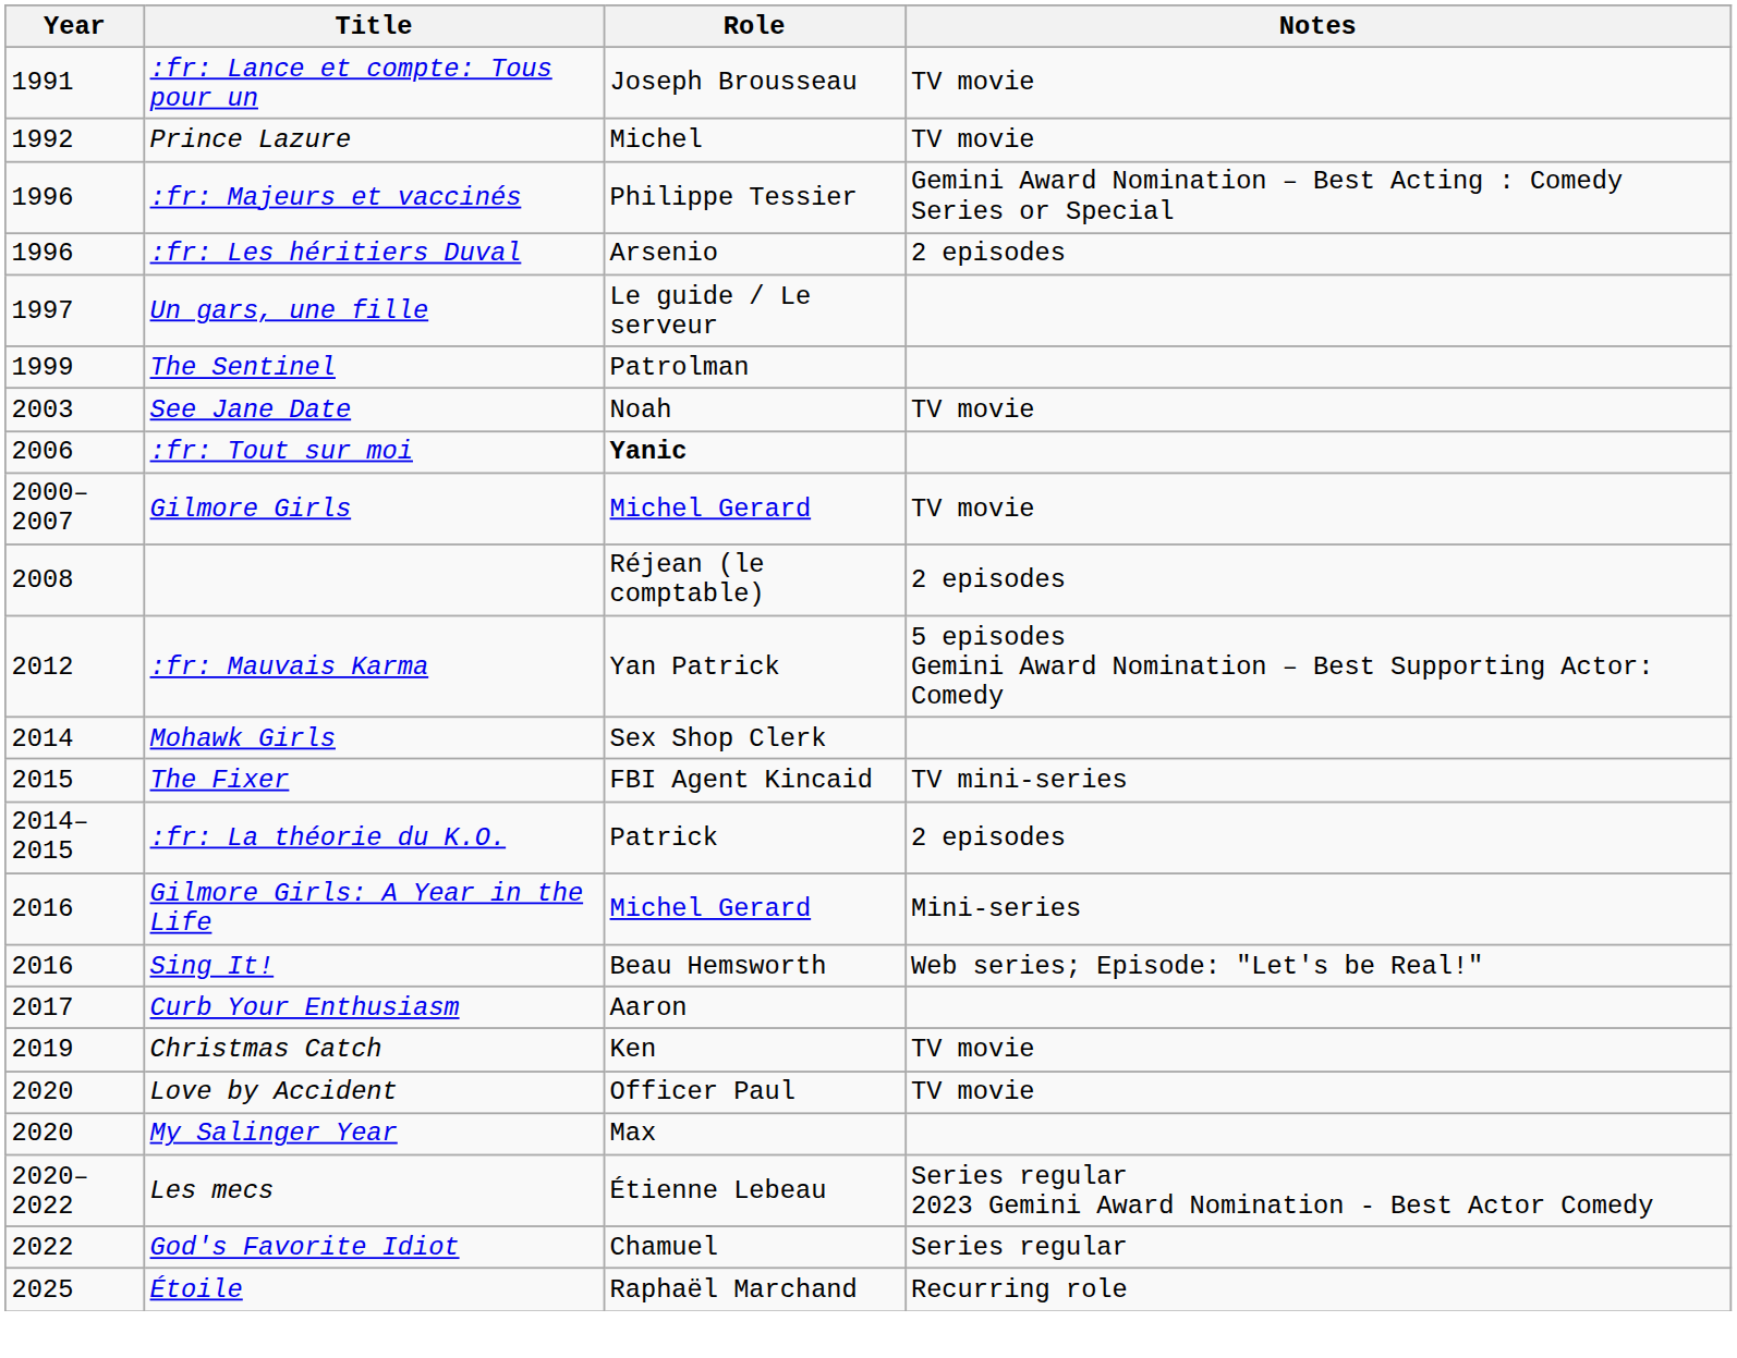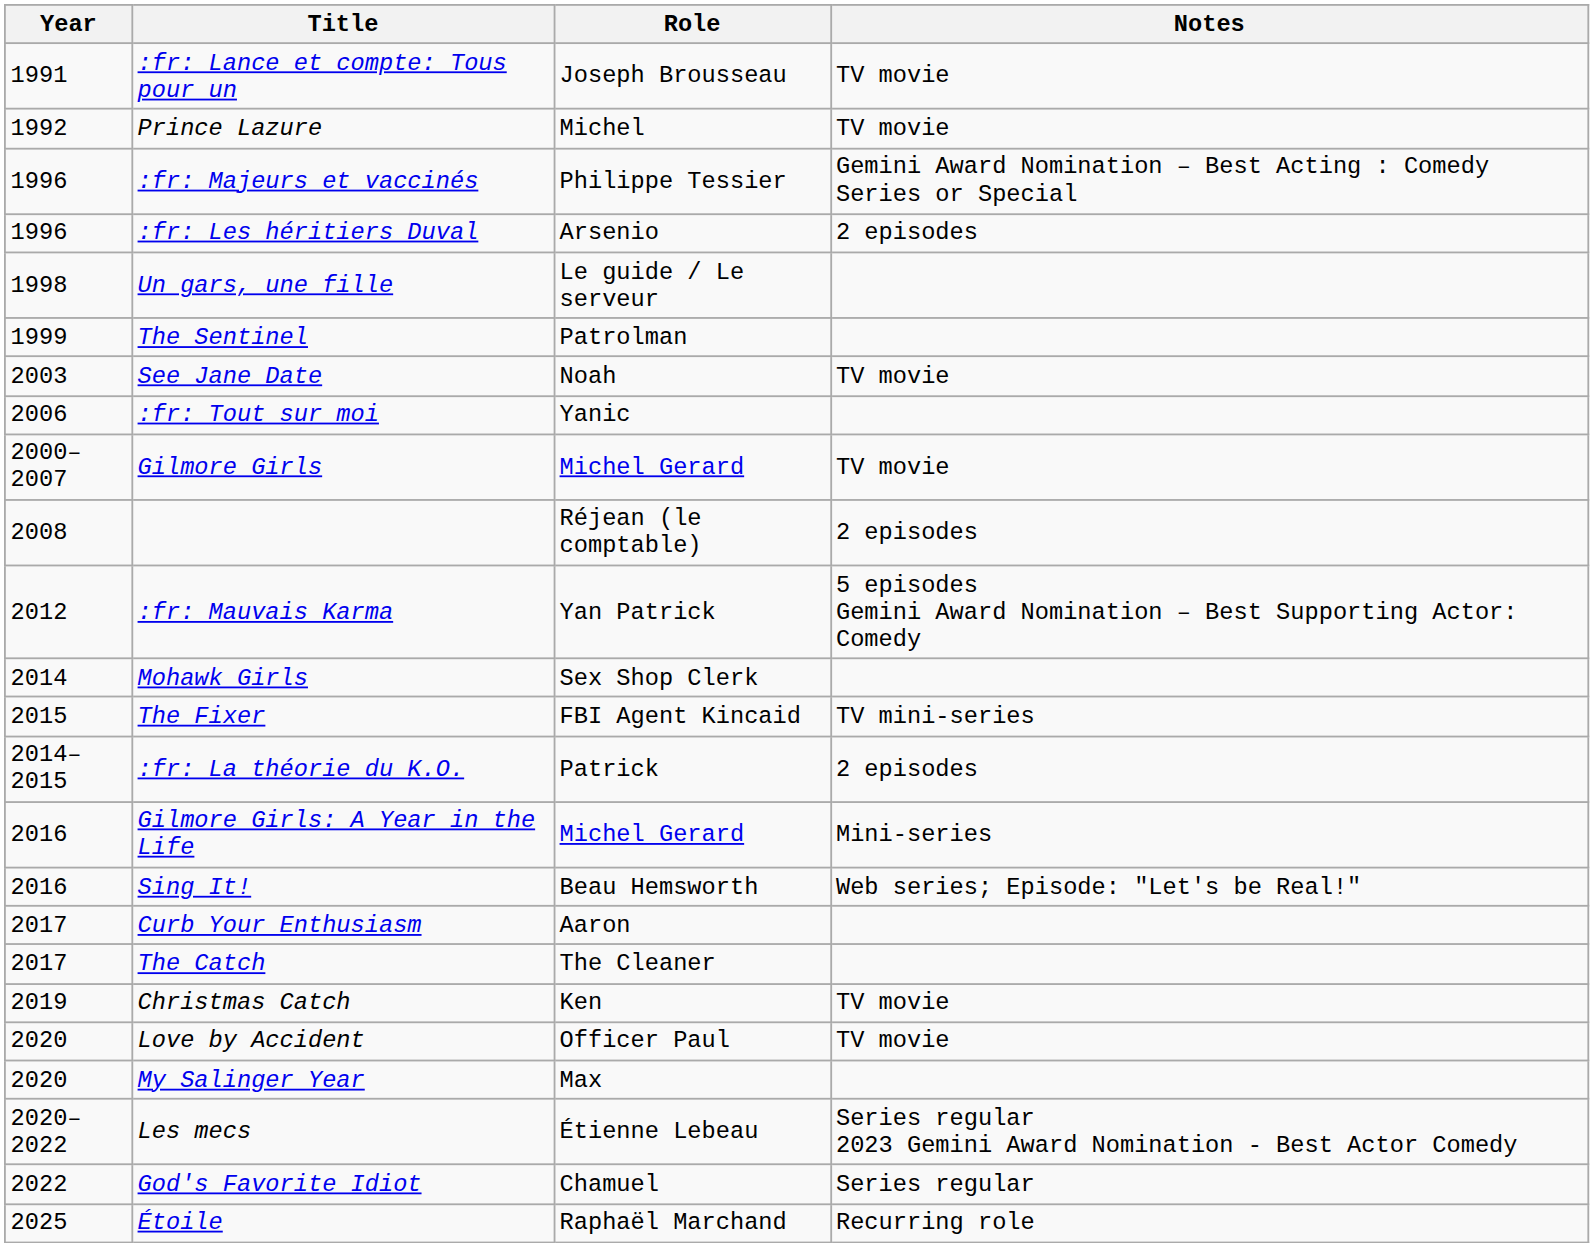Un gars, une fille | Year: 1997 -> 1998
:fr: Tout sur moi | Role: bold -> normal
+ row: 2017 | The Catch | The Cleaner
